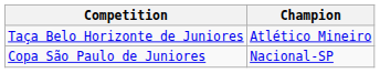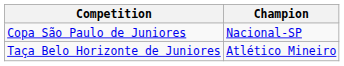rows swapped: Copa São Paulo de Juniores <-> Taça Belo Horizonte de Juniores
